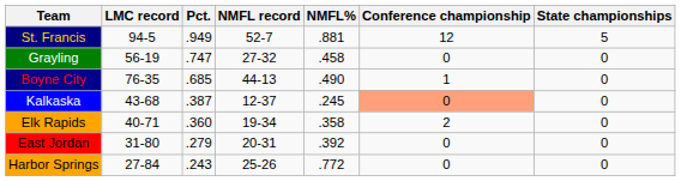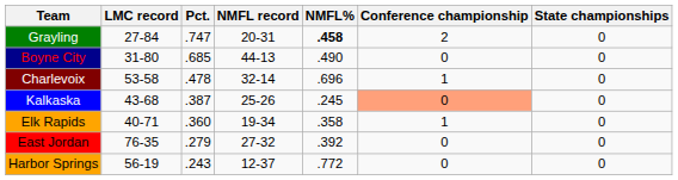- row: St. Francis | 94-5 | .949 | 52-7 | .881 | 12 | 5
Grayling | LMC record: 56-19 -> 27-84
Grayling | NMFL record: 27-32 -> 20-31
Grayling | NMFL%: normal -> bold
Grayling | Conference championship: 0 -> 2
Boyne City | LMC record: 76-35 -> 31-80
Boyne City | Conference championship: 1 -> 0
+ row: Charlevoix | 53-58 | .478 | 32-14 | .696 | 1 | 0
Kalkaska | NMFL record: 12-37 -> 25-26
Elk Rapids | Conference championship: 2 -> 1
East Jordan | LMC record: 31-80 -> 76-35
East Jordan | NMFL record: 20-31 -> 27-32
Harbor Springs | LMC record: 27-84 -> 56-19
Harbor Springs | NMFL record: 25-26 -> 12-37
